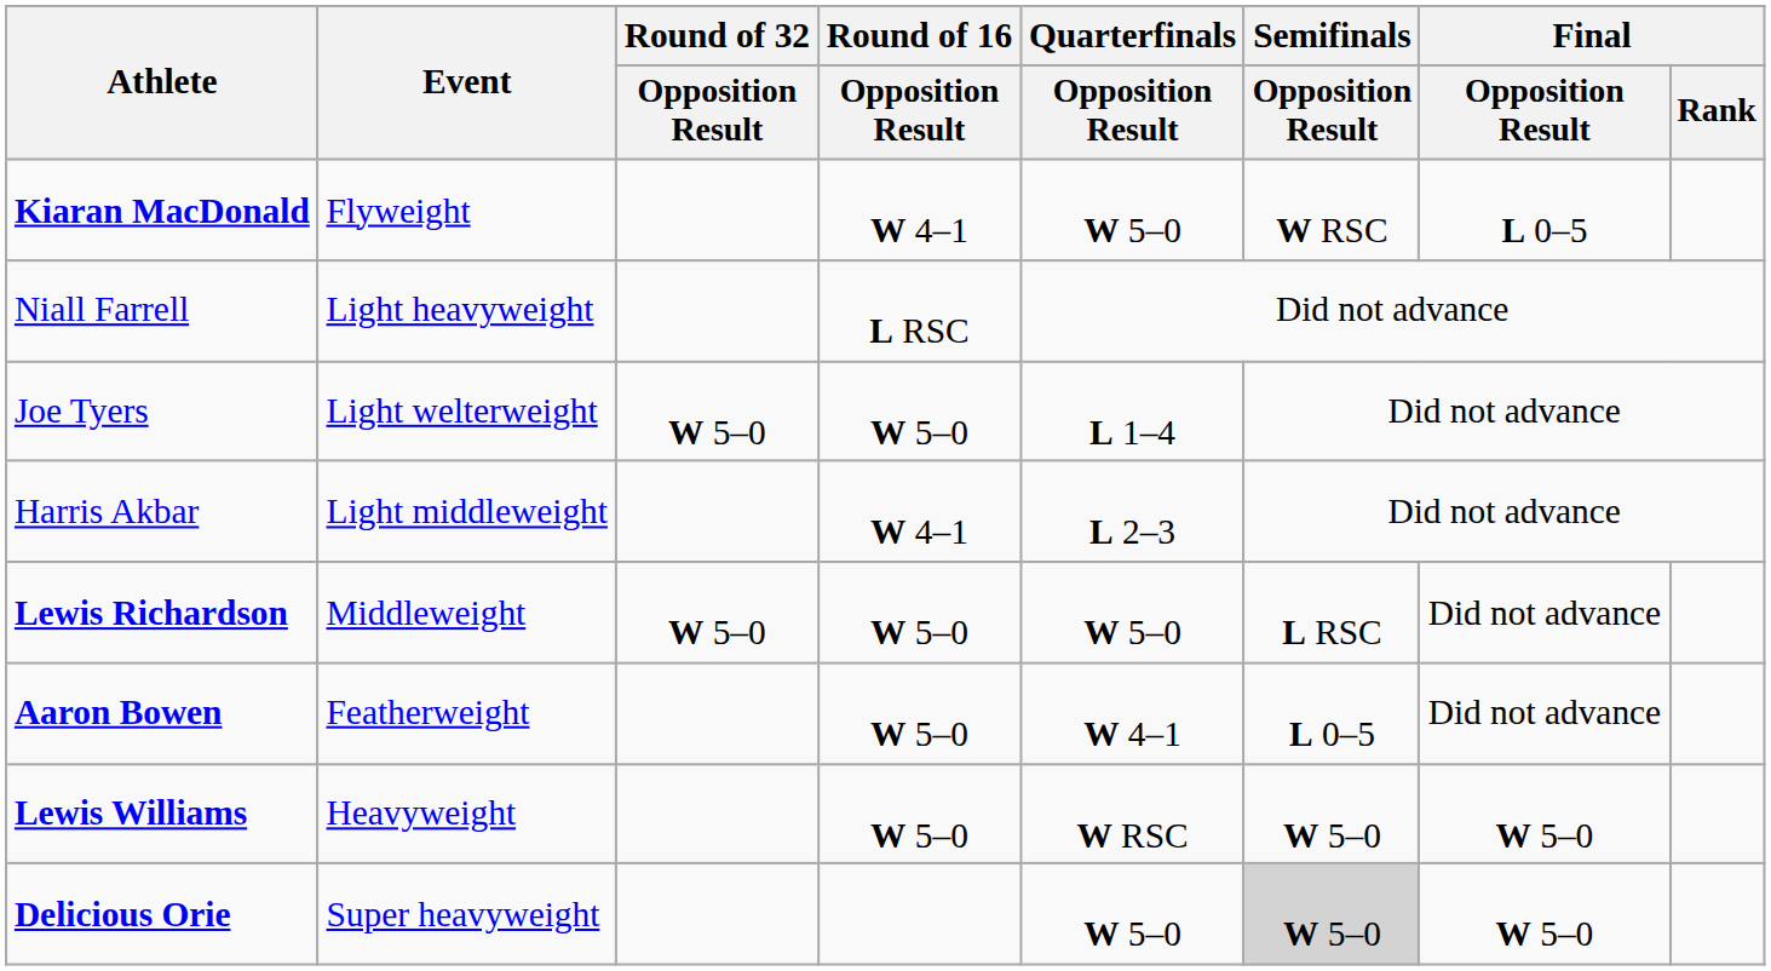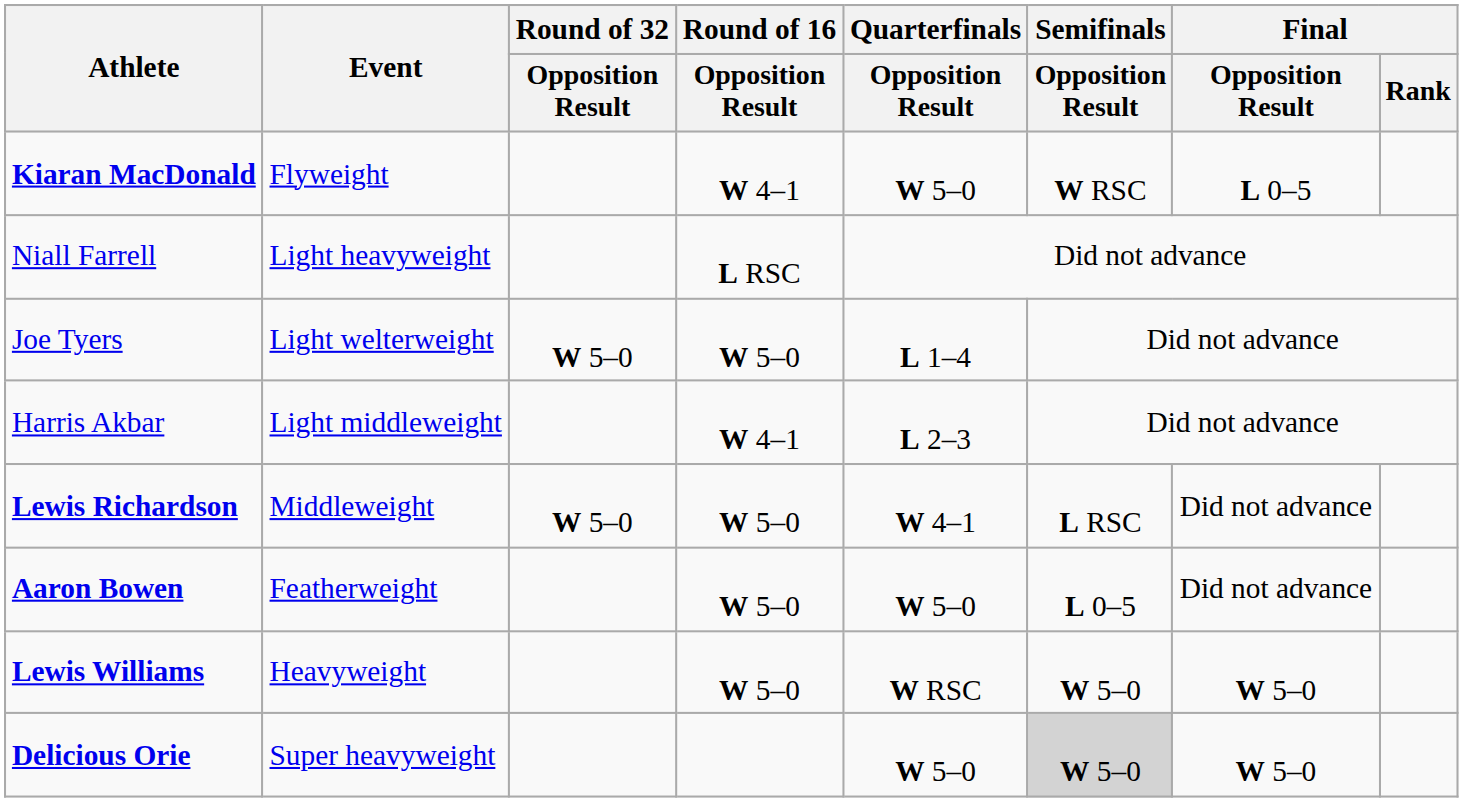Lewis Richardson | Quarterfinals / Opposition Result: W 5–0 -> W 4–1
Aaron Bowen | Quarterfinals / Opposition Result: W 4–1 -> W 5–0
